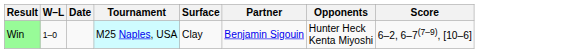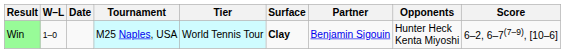+ column: Tier | World Tennis Tour
Win | Surface: normal -> bold
